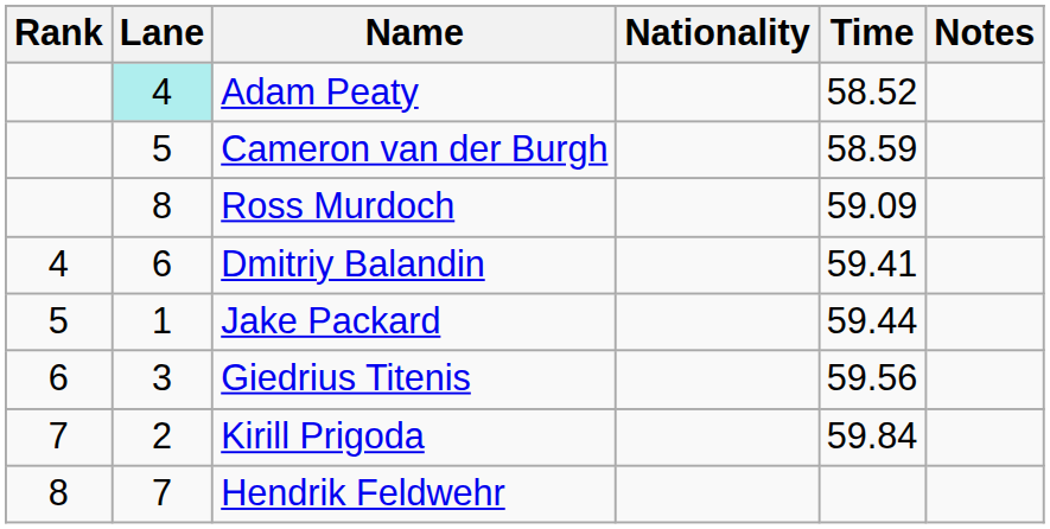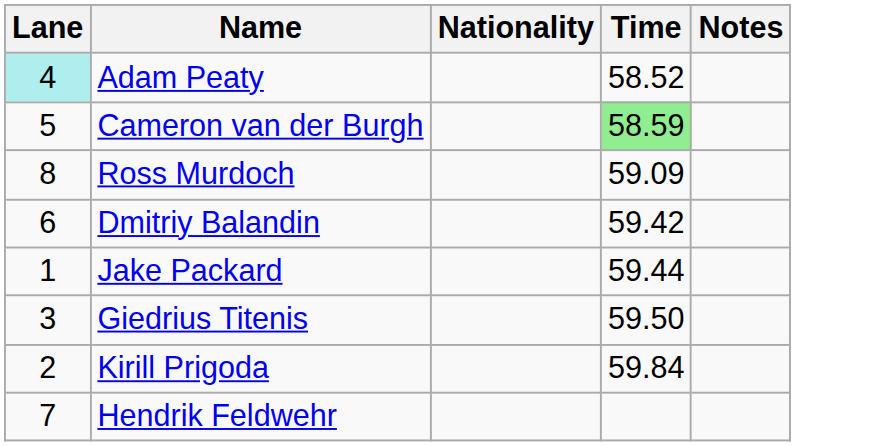- column: Rank | 4 | 5 | 6 | 7 | 8
Cameron van der Burgh | Time: no background -> lightgreen background
Dmitriy Balandin | Time: 59.41 -> 59.42
Giedrius Titenis | Time: 59.56 -> 59.50
